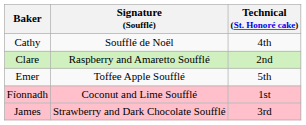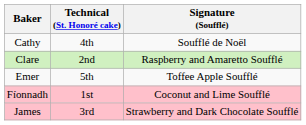columns swapped: Signature (Soufflé) <-> Technical (St. Honoré cake)
